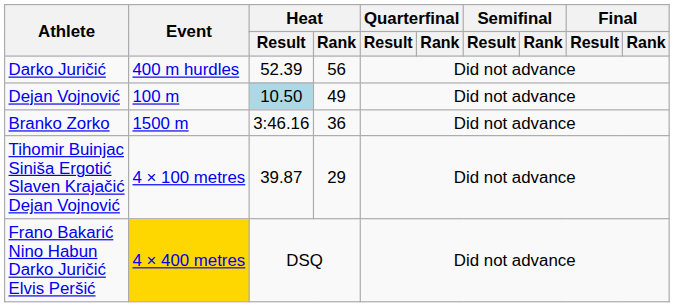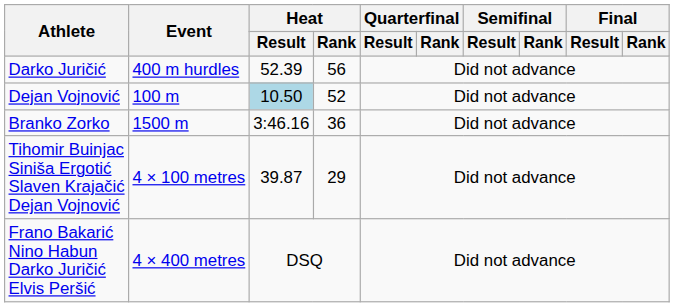Dejan Vojnović | Heat / Rank: 49 -> 52
Frano Bakarić Nino Habun Darko Juričić Elvis Peršić | Event: gold background -> no background
